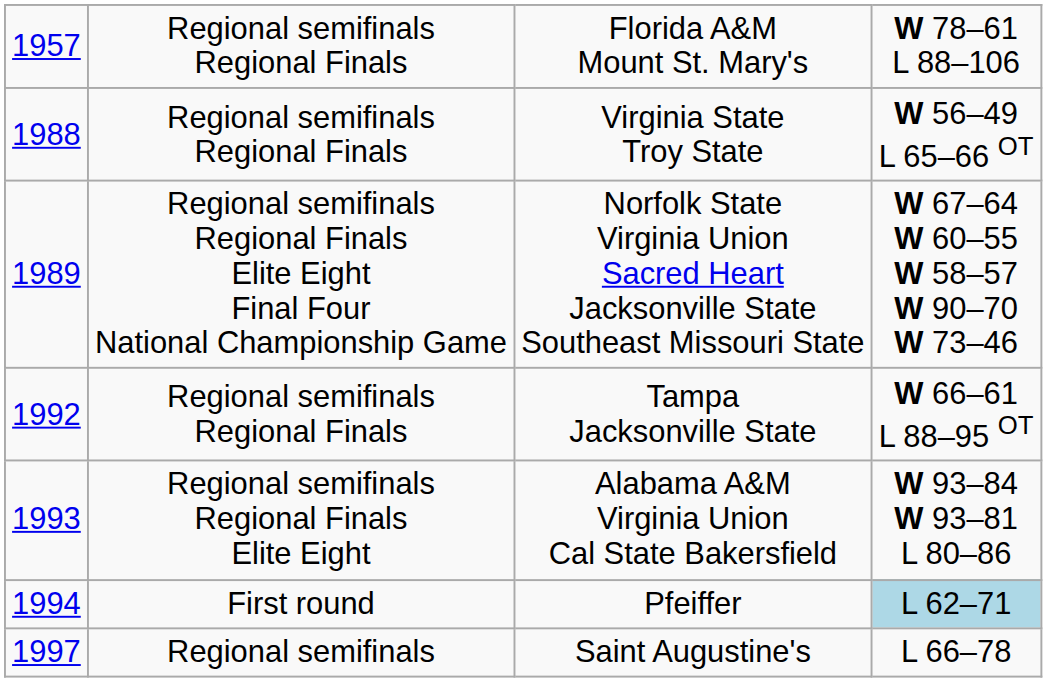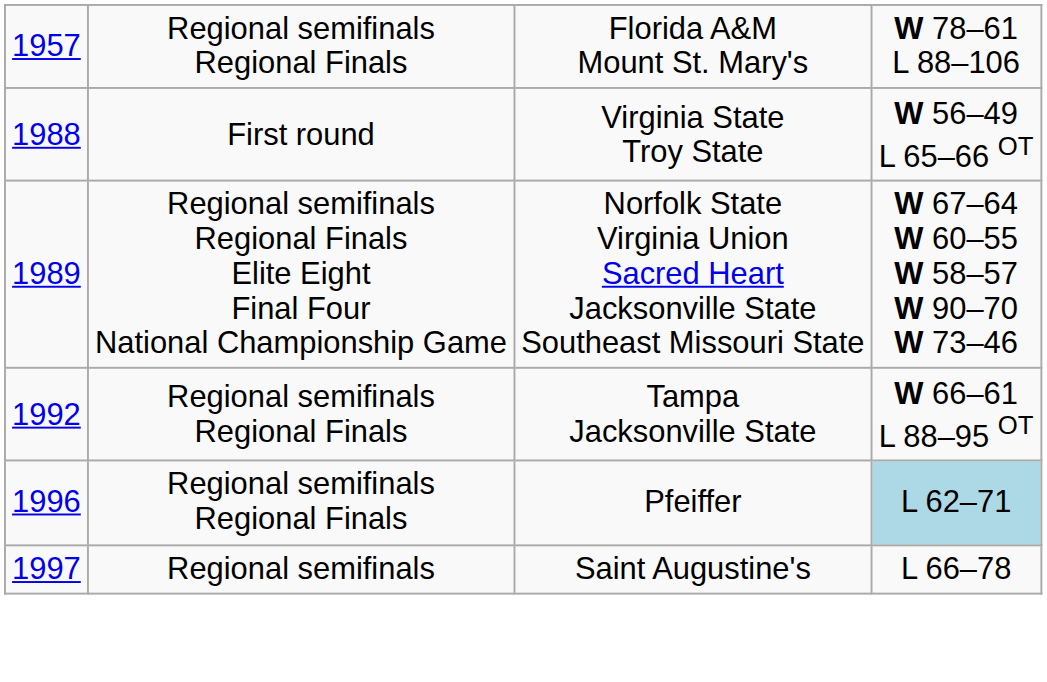Virginia State Troy State | column 2: Regional semifinals Regional Finals -> First round
- row: 1993 | Regional semifinals Regional Finals Elite Eight | Alabama A&M Virginia Union Cal State Bakersfield | W 93–84 W 93–81 L 80–86
Pfeiffer | column 1: 1994 -> 1996
Pfeiffer | column 2: First round -> Regional semifinals Regional Finals
